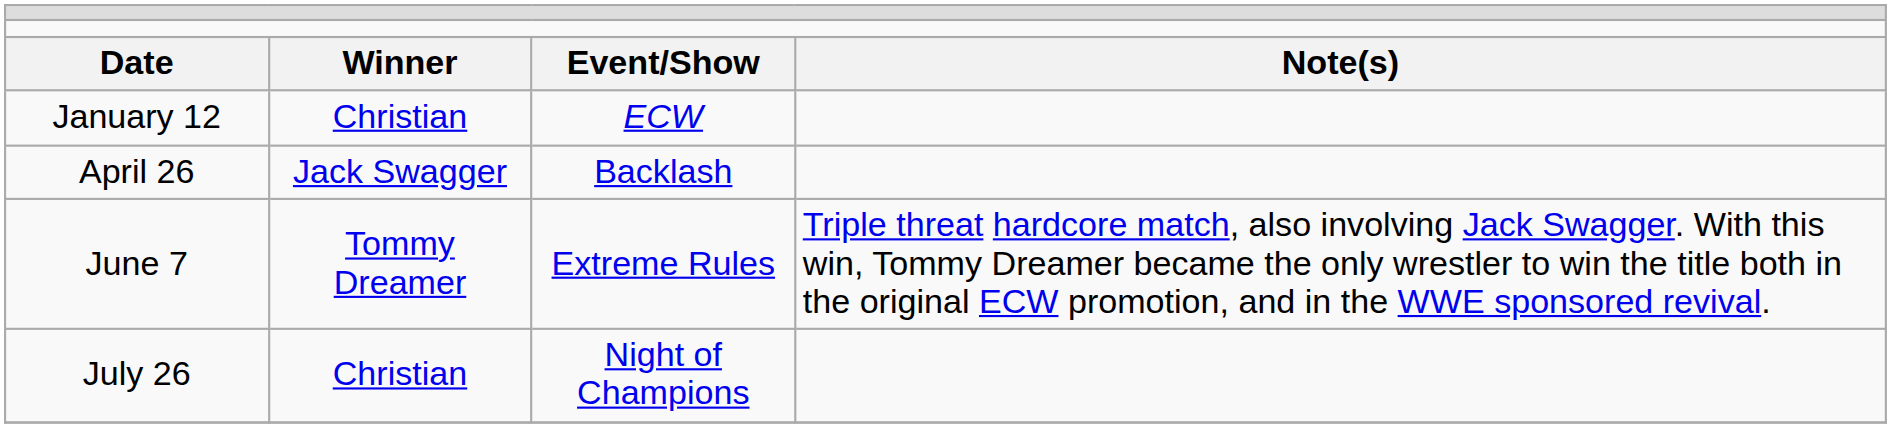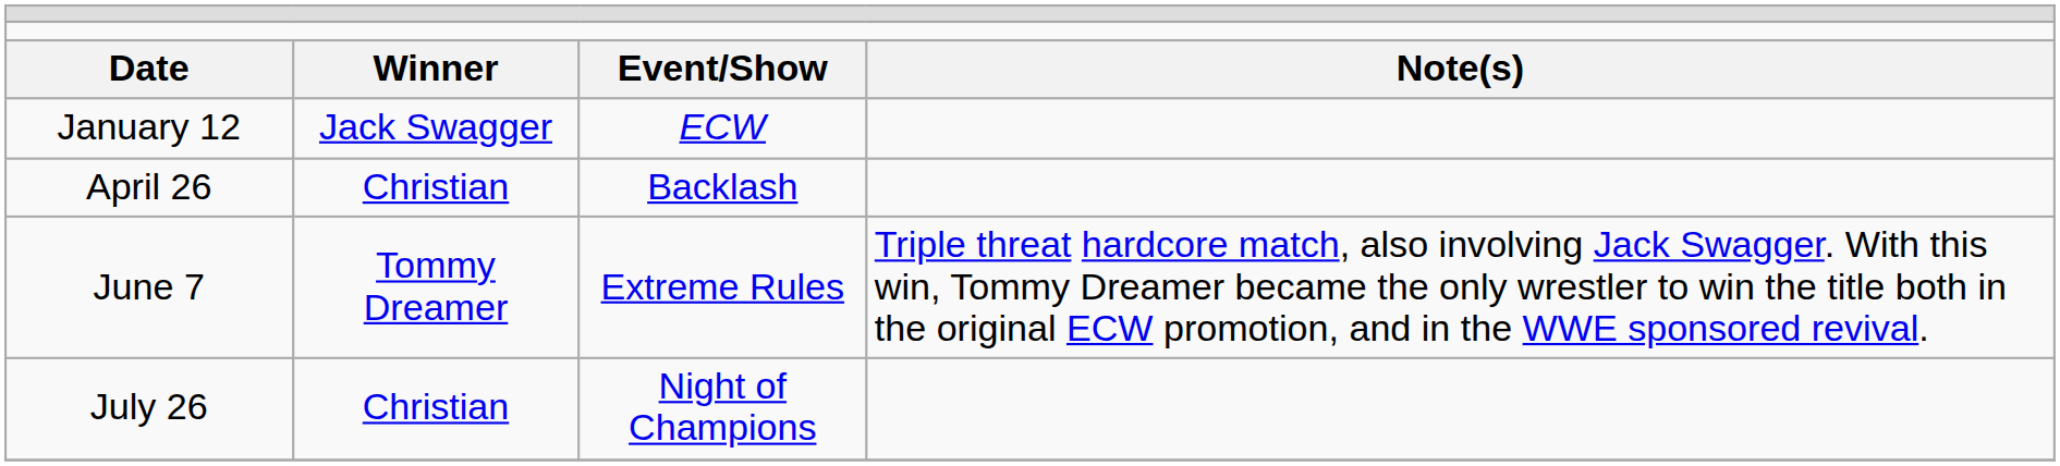January 12 | column 2: Christian -> Jack Swagger
April 26 | column 2: Jack Swagger -> Christian
